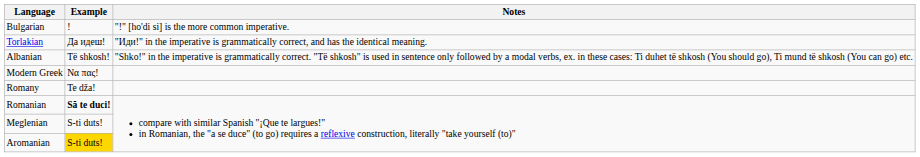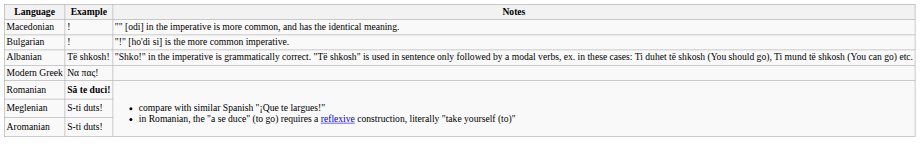+ row: Macedonian | ! | "" [odi] in the imperative is more common, and has the identical meaning.
- row: Torlakian | Да идеш! | "Иди!" in the imperative is grammatically correct, and has the identical meaning.
- row: Romany | Te dža!
Aromanian | Example: gold background -> no background
